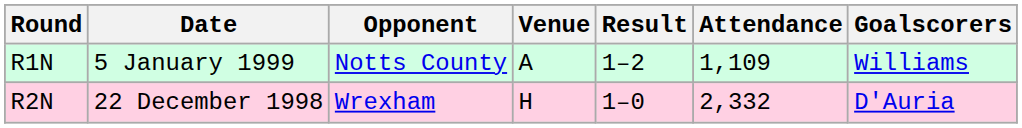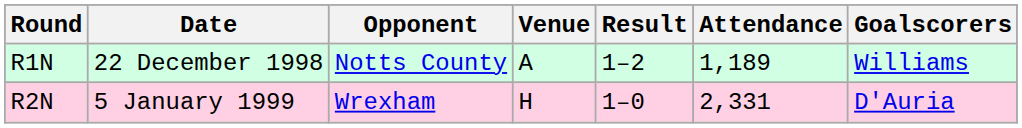R1N | Date: 5 January 1999 -> 22 December 1998
R1N | Attendance: 1,109 -> 1,189
R2N | Date: 22 December 1998 -> 5 January 1999
R2N | Attendance: 2,332 -> 2,331
